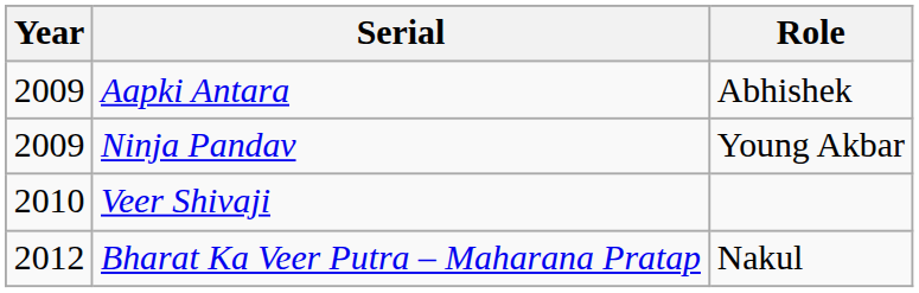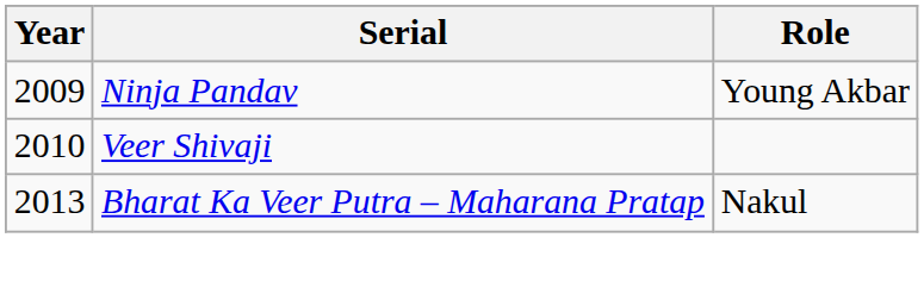- row: 2009 | Aapki Antara | Abhishek
Bharat Ka Veer Putra – Maharana Pratap | Year: 2012 -> 2013
